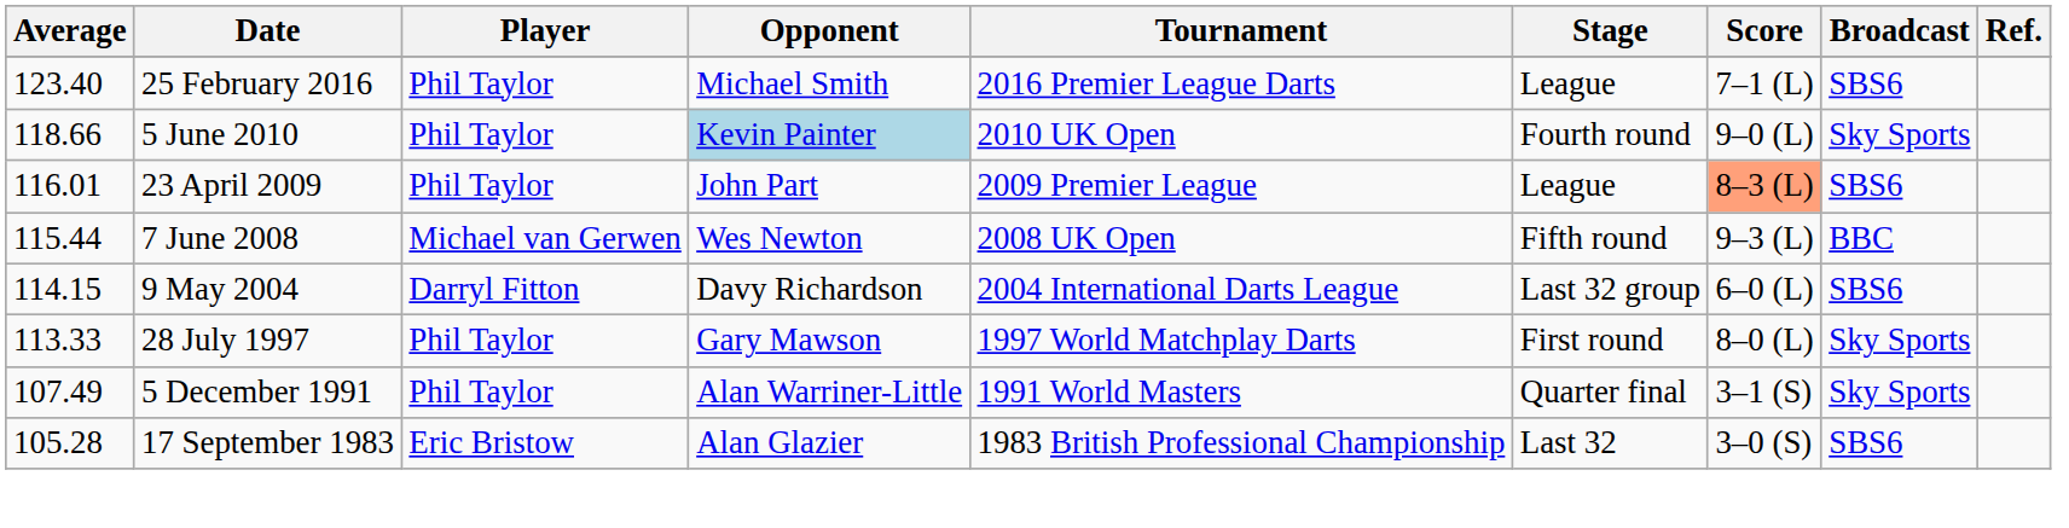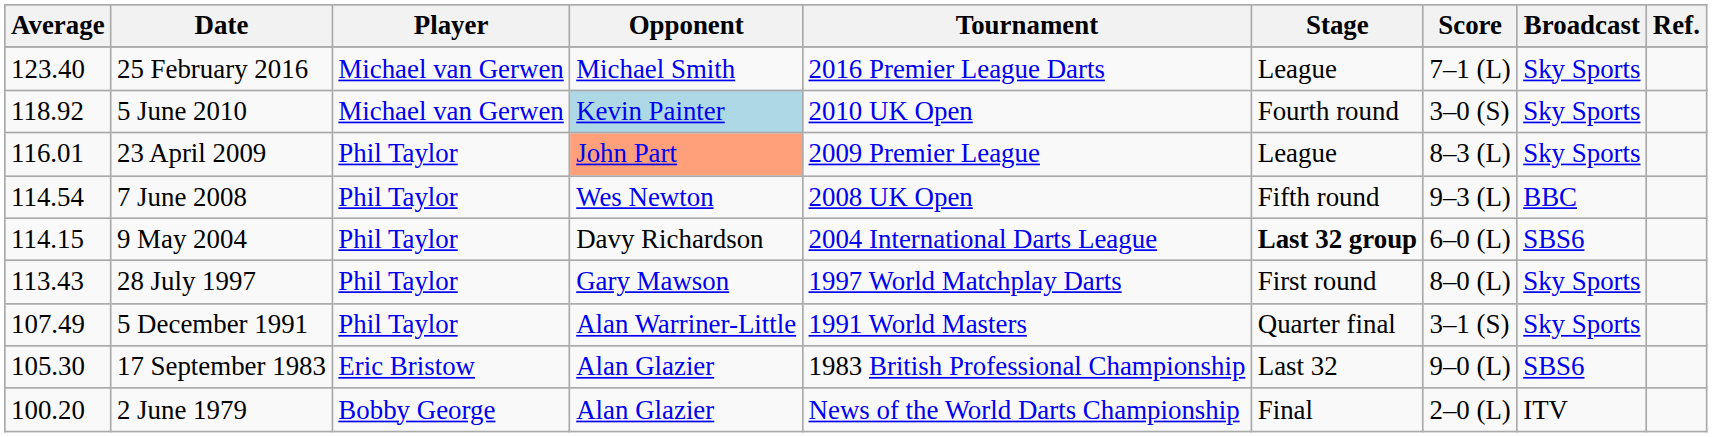25 February 2016 | Player: Phil Taylor -> Michael van Gerwen
25 February 2016 | Broadcast: SBS6 -> Sky Sports
5 June 2010 | Average: 118.66 -> 118.92
5 June 2010 | Player: Phil Taylor -> Michael van Gerwen
5 June 2010 | Score: 9–0 (L) -> 3–0 (S)
23 April 2009 | Opponent: no background -> lightsalmon background
23 April 2009 | Score: lightsalmon background -> no background
23 April 2009 | Broadcast: SBS6 -> Sky Sports
7 June 2008 | Average: 115.44 -> 114.54
7 June 2008 | Player: Michael van Gerwen -> Phil Taylor
9 May 2004 | Player: Darryl Fitton -> Phil Taylor
9 May 2004 | Stage: normal -> bold
28 July 1997 | Average: 113.33 -> 113.43
17 September 1983 | Average: 105.28 -> 105.30
17 September 1983 | Score: 3–0 (S) -> 9–0 (L)
+ row: 100.20 | 2 June 1979 | Bobby George | Alan Glazier | News of the World Darts Championship | Final | 2–0 (L) | ITV
